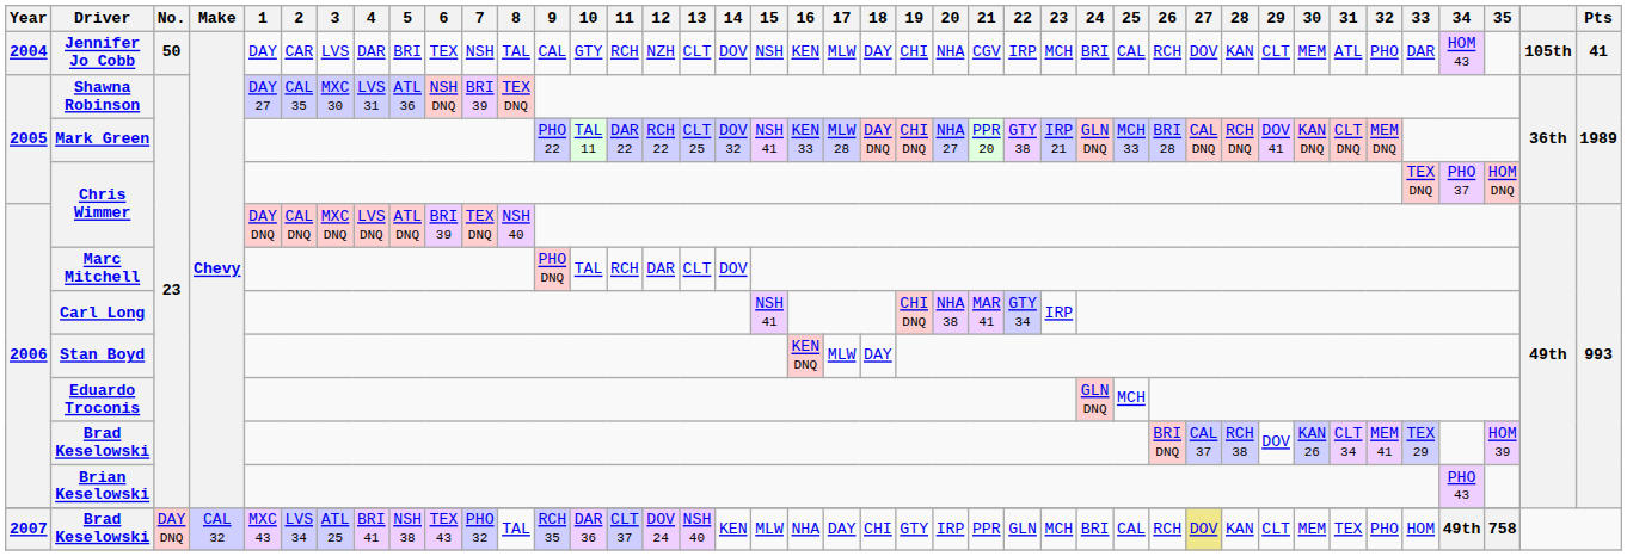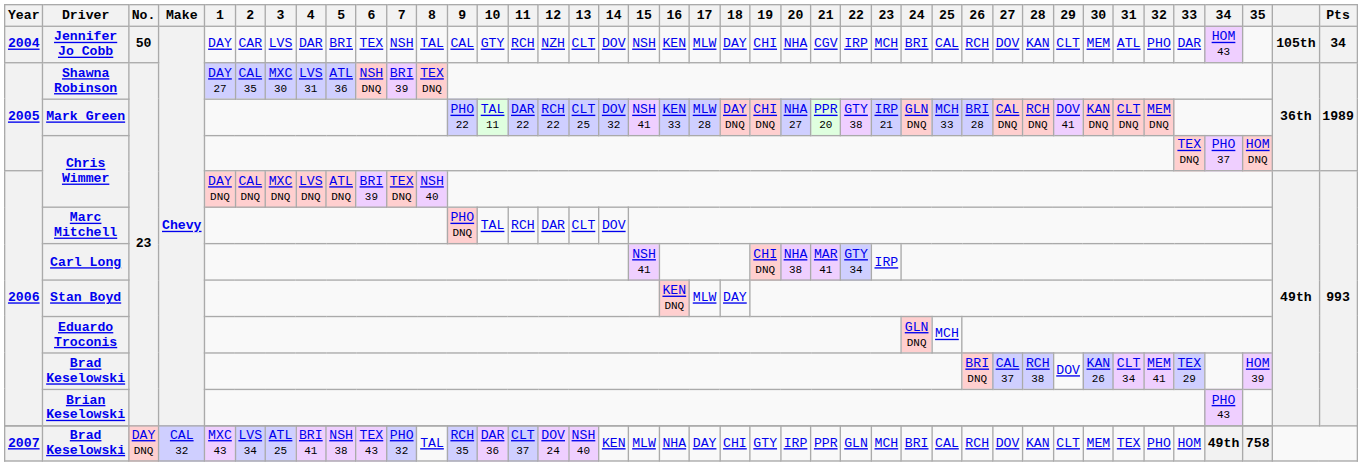Jennifer Jo Cobb | Pts: 41 -> 34
2007 / Brad Keselowski | 27: khaki background -> no background
